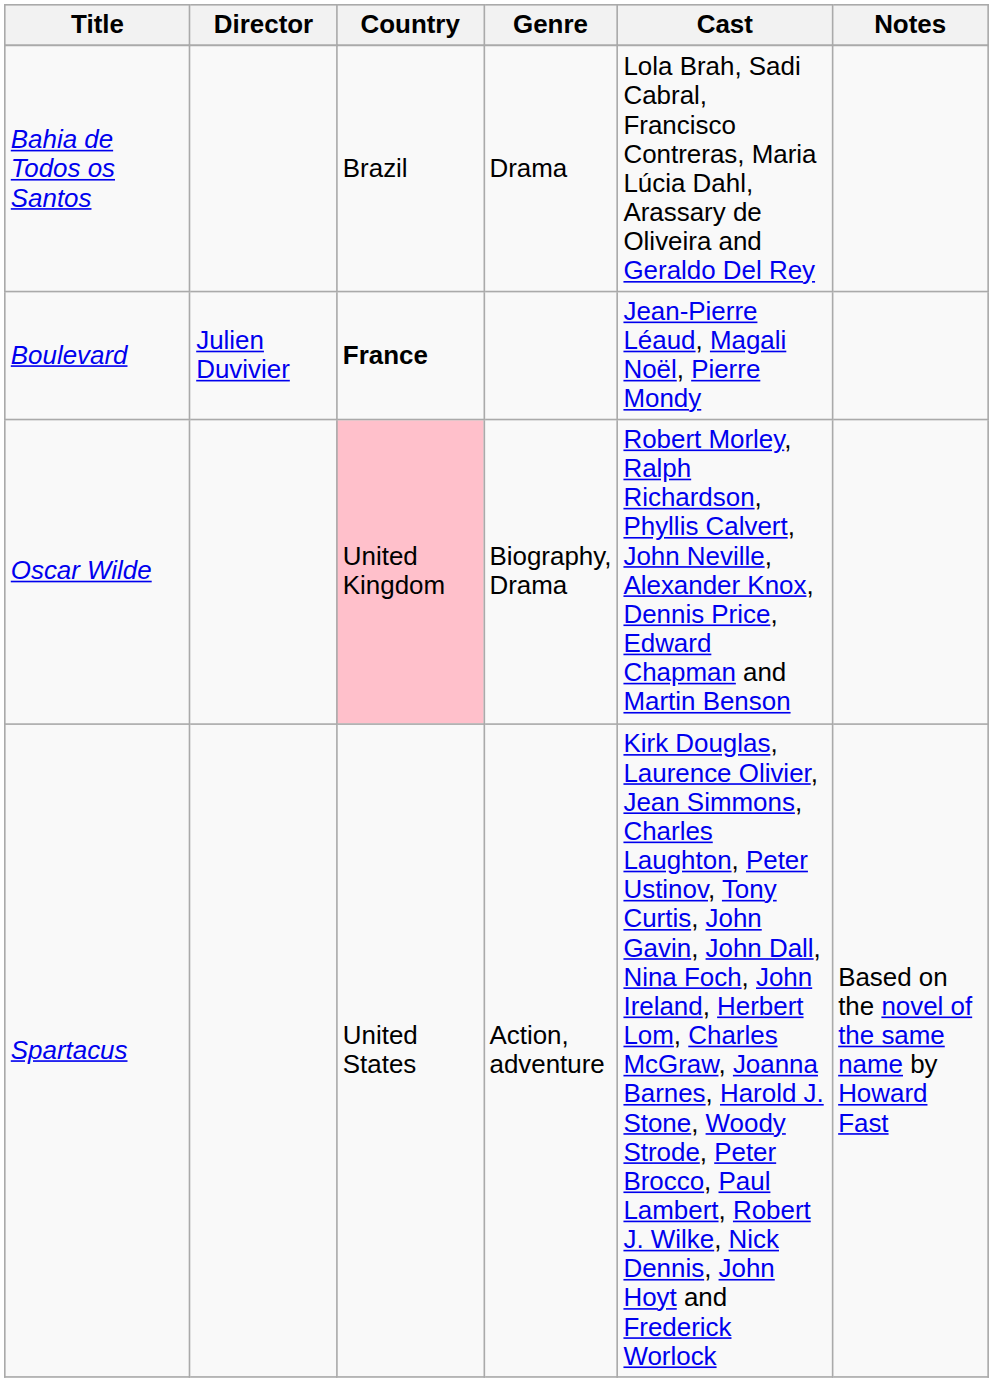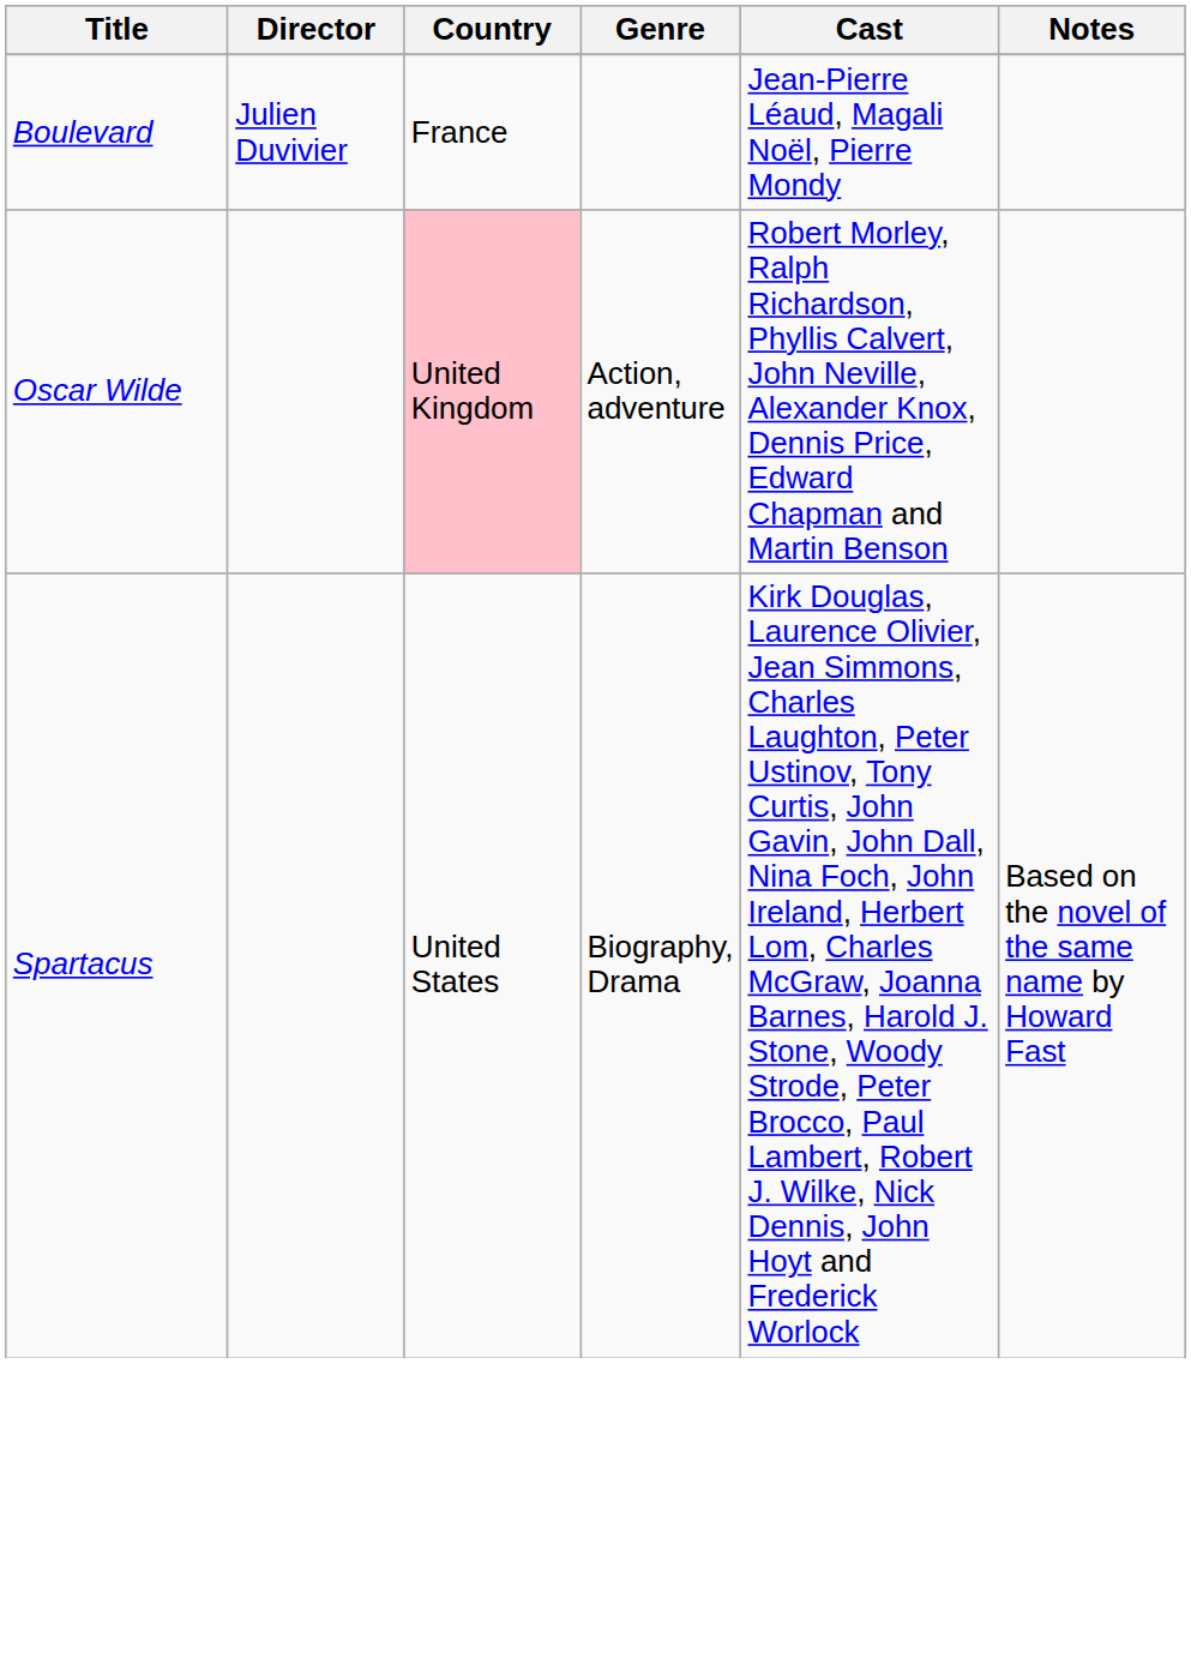- row: Bahia de Todos os Santos | Brazil | Drama | Lola Brah, Sadi Cabral, Francisco Contreras, Maria Lúcia Dahl, Arassary de Oliveira and Geraldo Del Rey
Boulevard | Country: bold -> normal
Oscar Wilde | Genre: Biography, Drama -> Action, adventure
Spartacus | Genre: Action, adventure -> Biography, Drama
